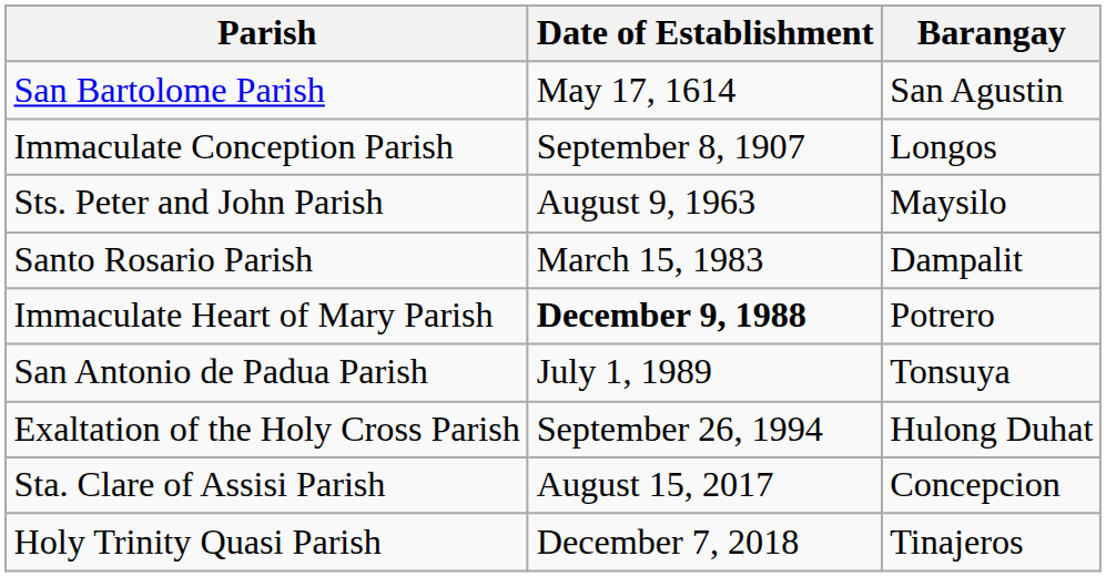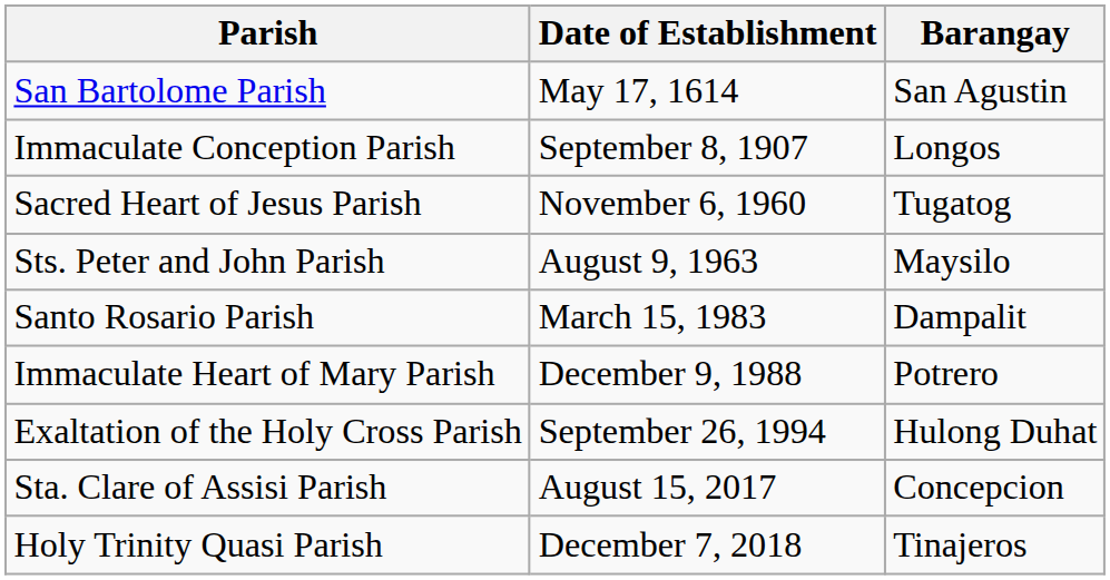+ row: Sacred Heart of Jesus Parish | November 6, 1960 | Tugatog
Immaculate Heart of Mary Parish | Date of Establishment: bold -> normal
- row: San Antonio de Padua Parish | July 1, 1989 | Tonsuya
